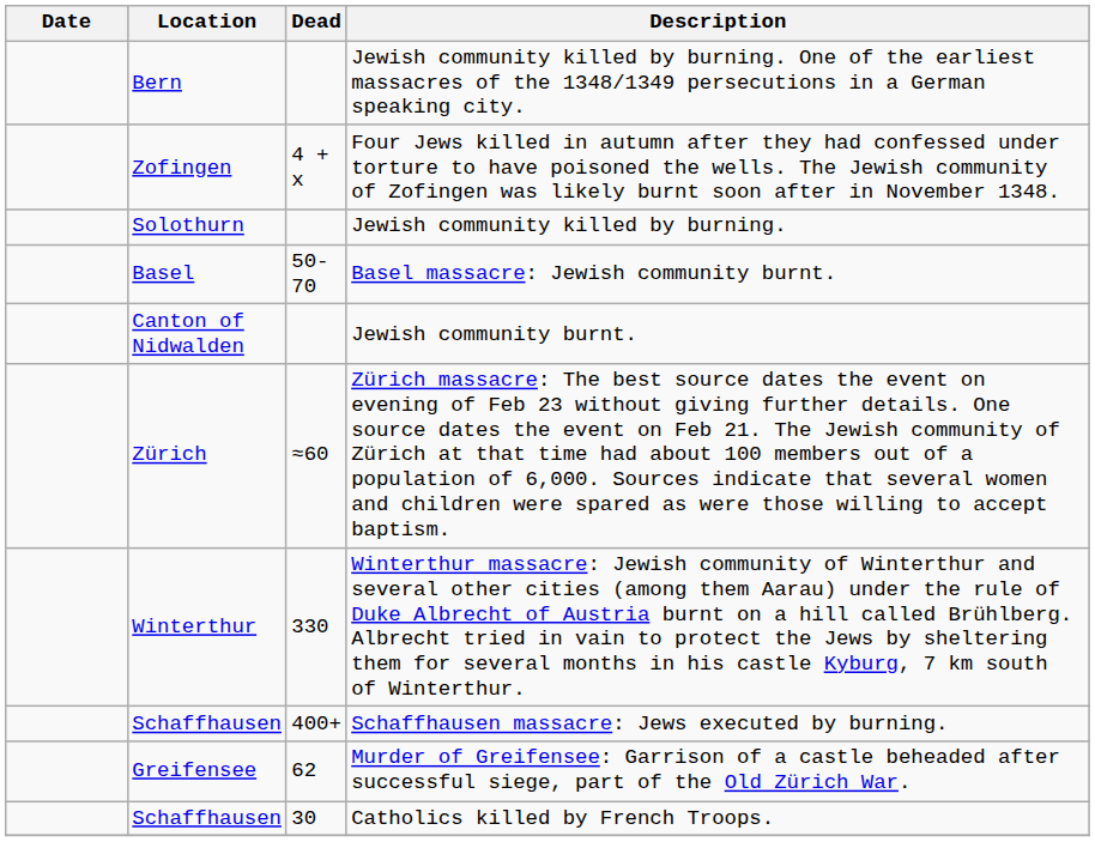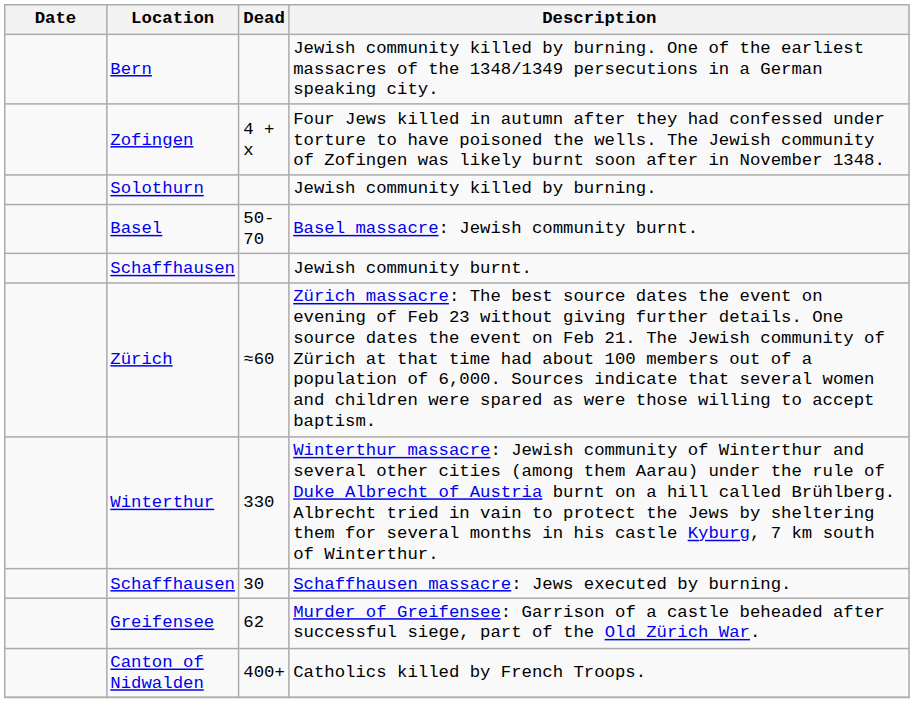Jewish community burnt. | Location: Canton of Nidwalden -> Schaffhausen
Schaffhausen massacre: Jews executed by burning. | Dead: 400+ -> 30
Catholics killed by French Troops. | Location: Schaffhausen -> Canton of Nidwalden
Catholics killed by French Troops. | Dead: 30 -> 400+
